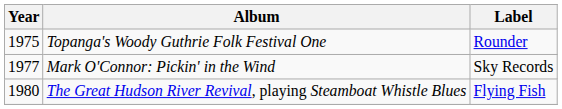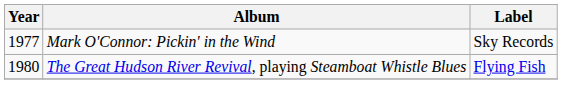- row: 1975 | Topanga's Woody Guthrie Folk Festival One | Rounder
